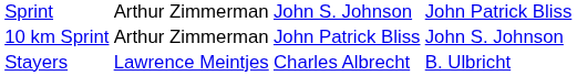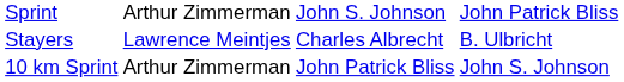rows swapped: Stayers <-> 10 km Sprint
